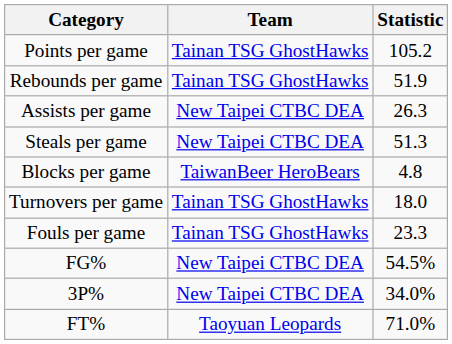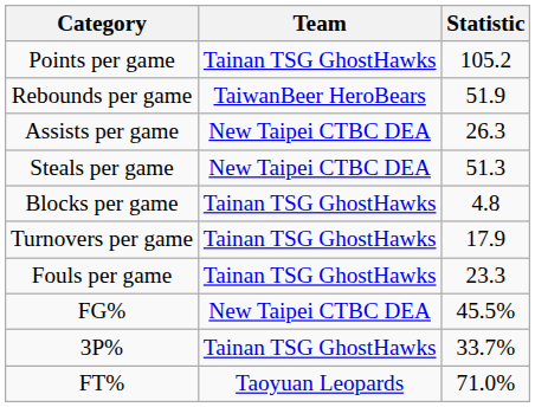Rebounds per game | Team: Tainan TSG GhostHawks -> TaiwanBeer HeroBears
Blocks per game | Team: TaiwanBeer HeroBears -> Tainan TSG GhostHawks
Turnovers per game | Statistic: 18.0 -> 17.9
FG% | Statistic: 54.5% -> 45.5%
3P% | Team: New Taipei CTBC DEA -> Tainan TSG GhostHawks
3P% | Statistic: 34.0% -> 33.7%
